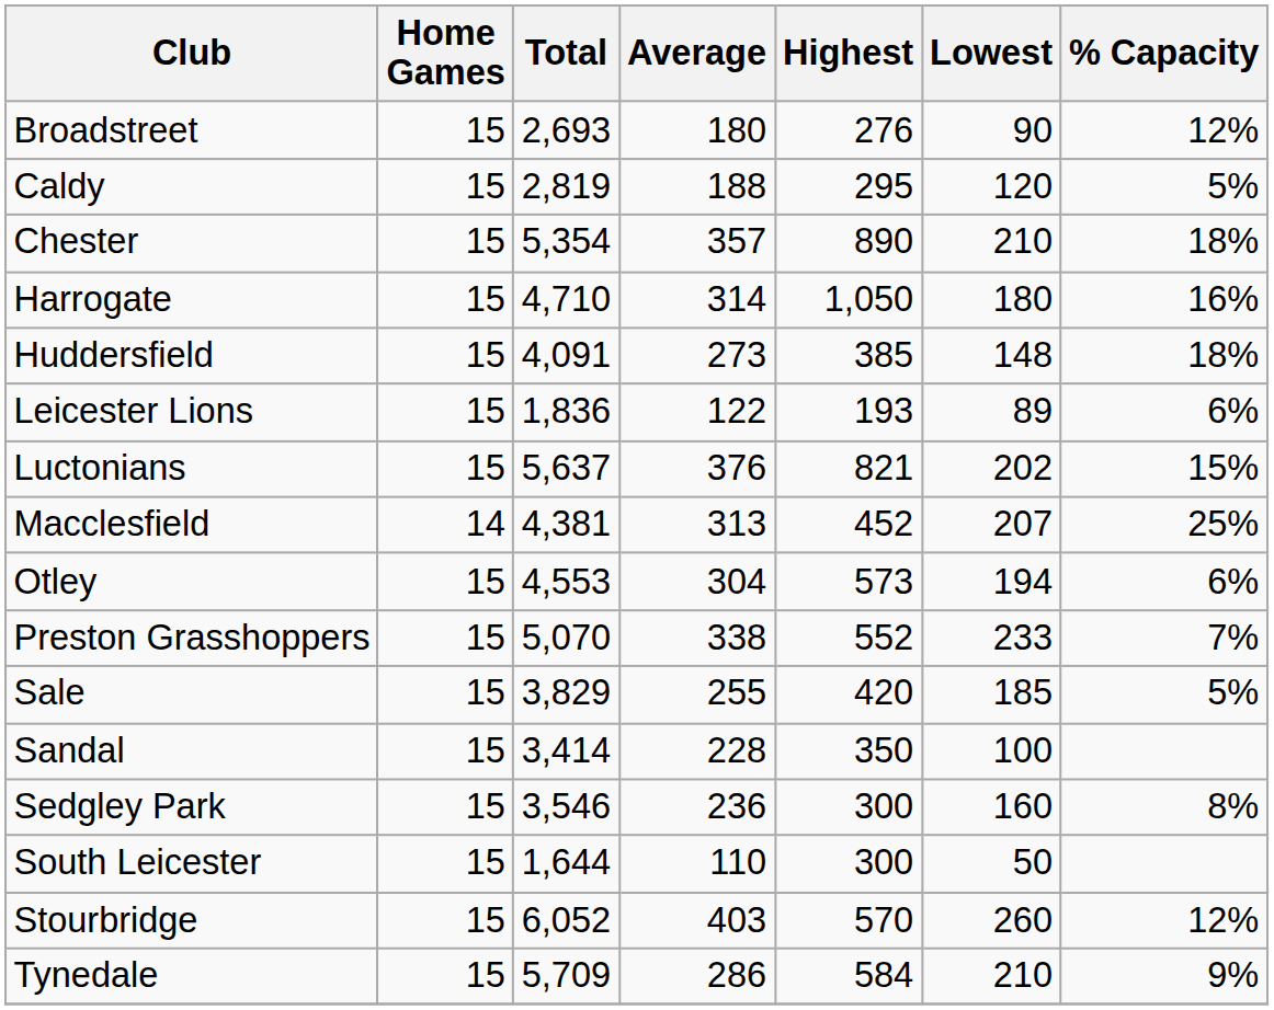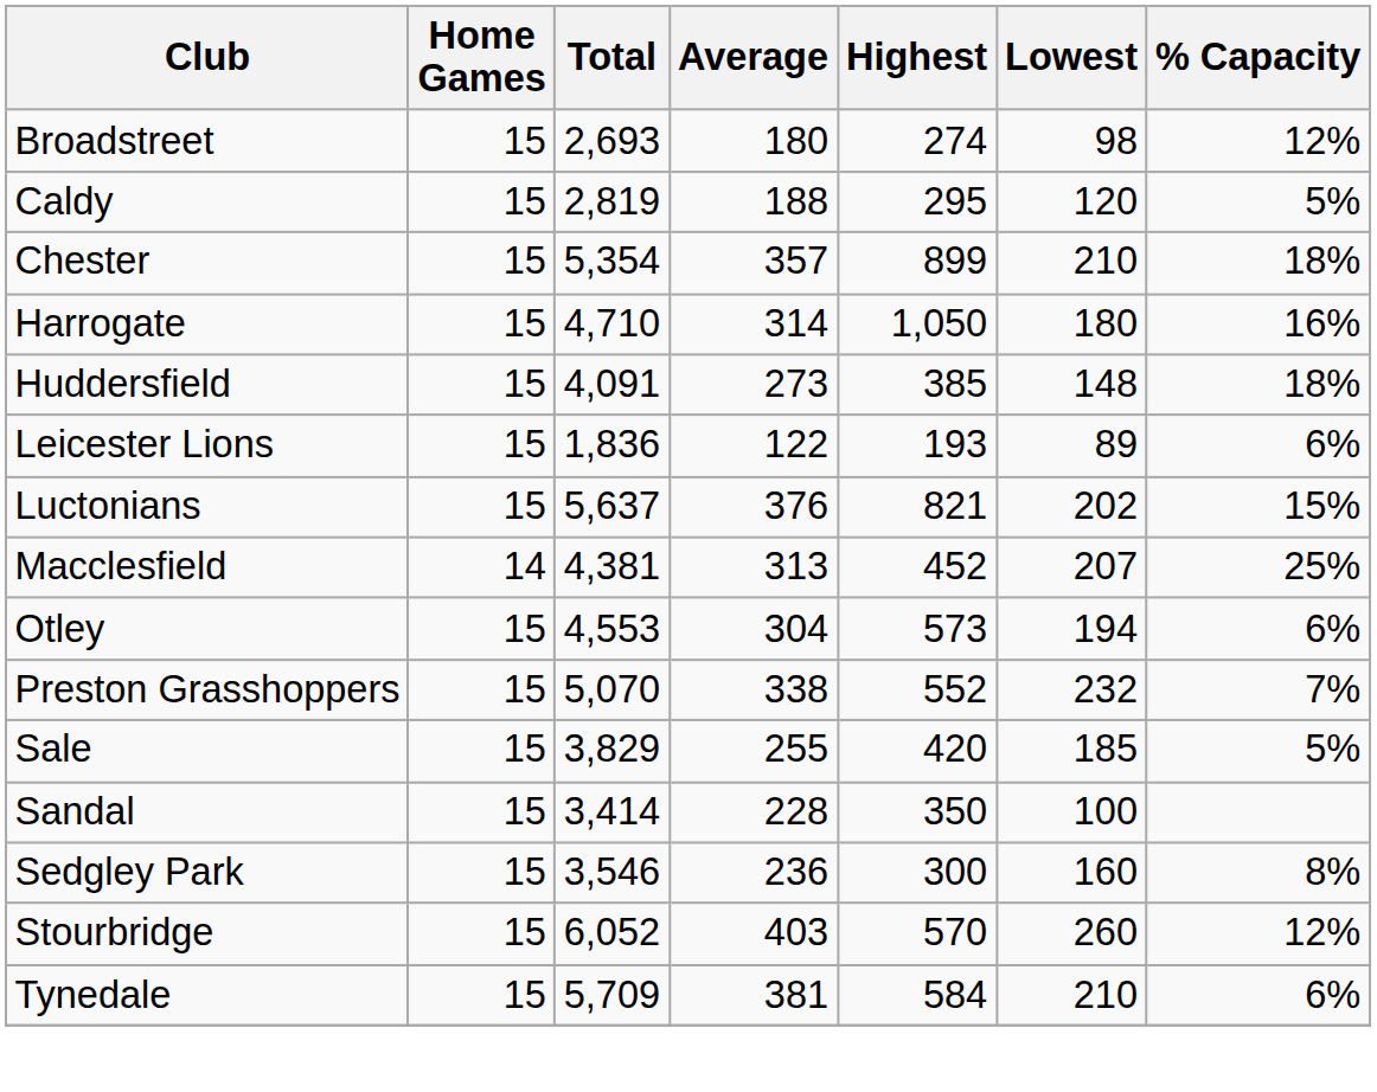Broadstreet | Highest: 276 -> 274
Broadstreet | Lowest: 90 -> 98
Chester | Highest: 890 -> 899
Preston Grasshoppers | Lowest: 233 -> 232
- row: South Leicester | 15 | 1,644 | 110 | 300 | 50
Tynedale | Average: 286 -> 381
Tynedale | % Capacity: 9% -> 6%
